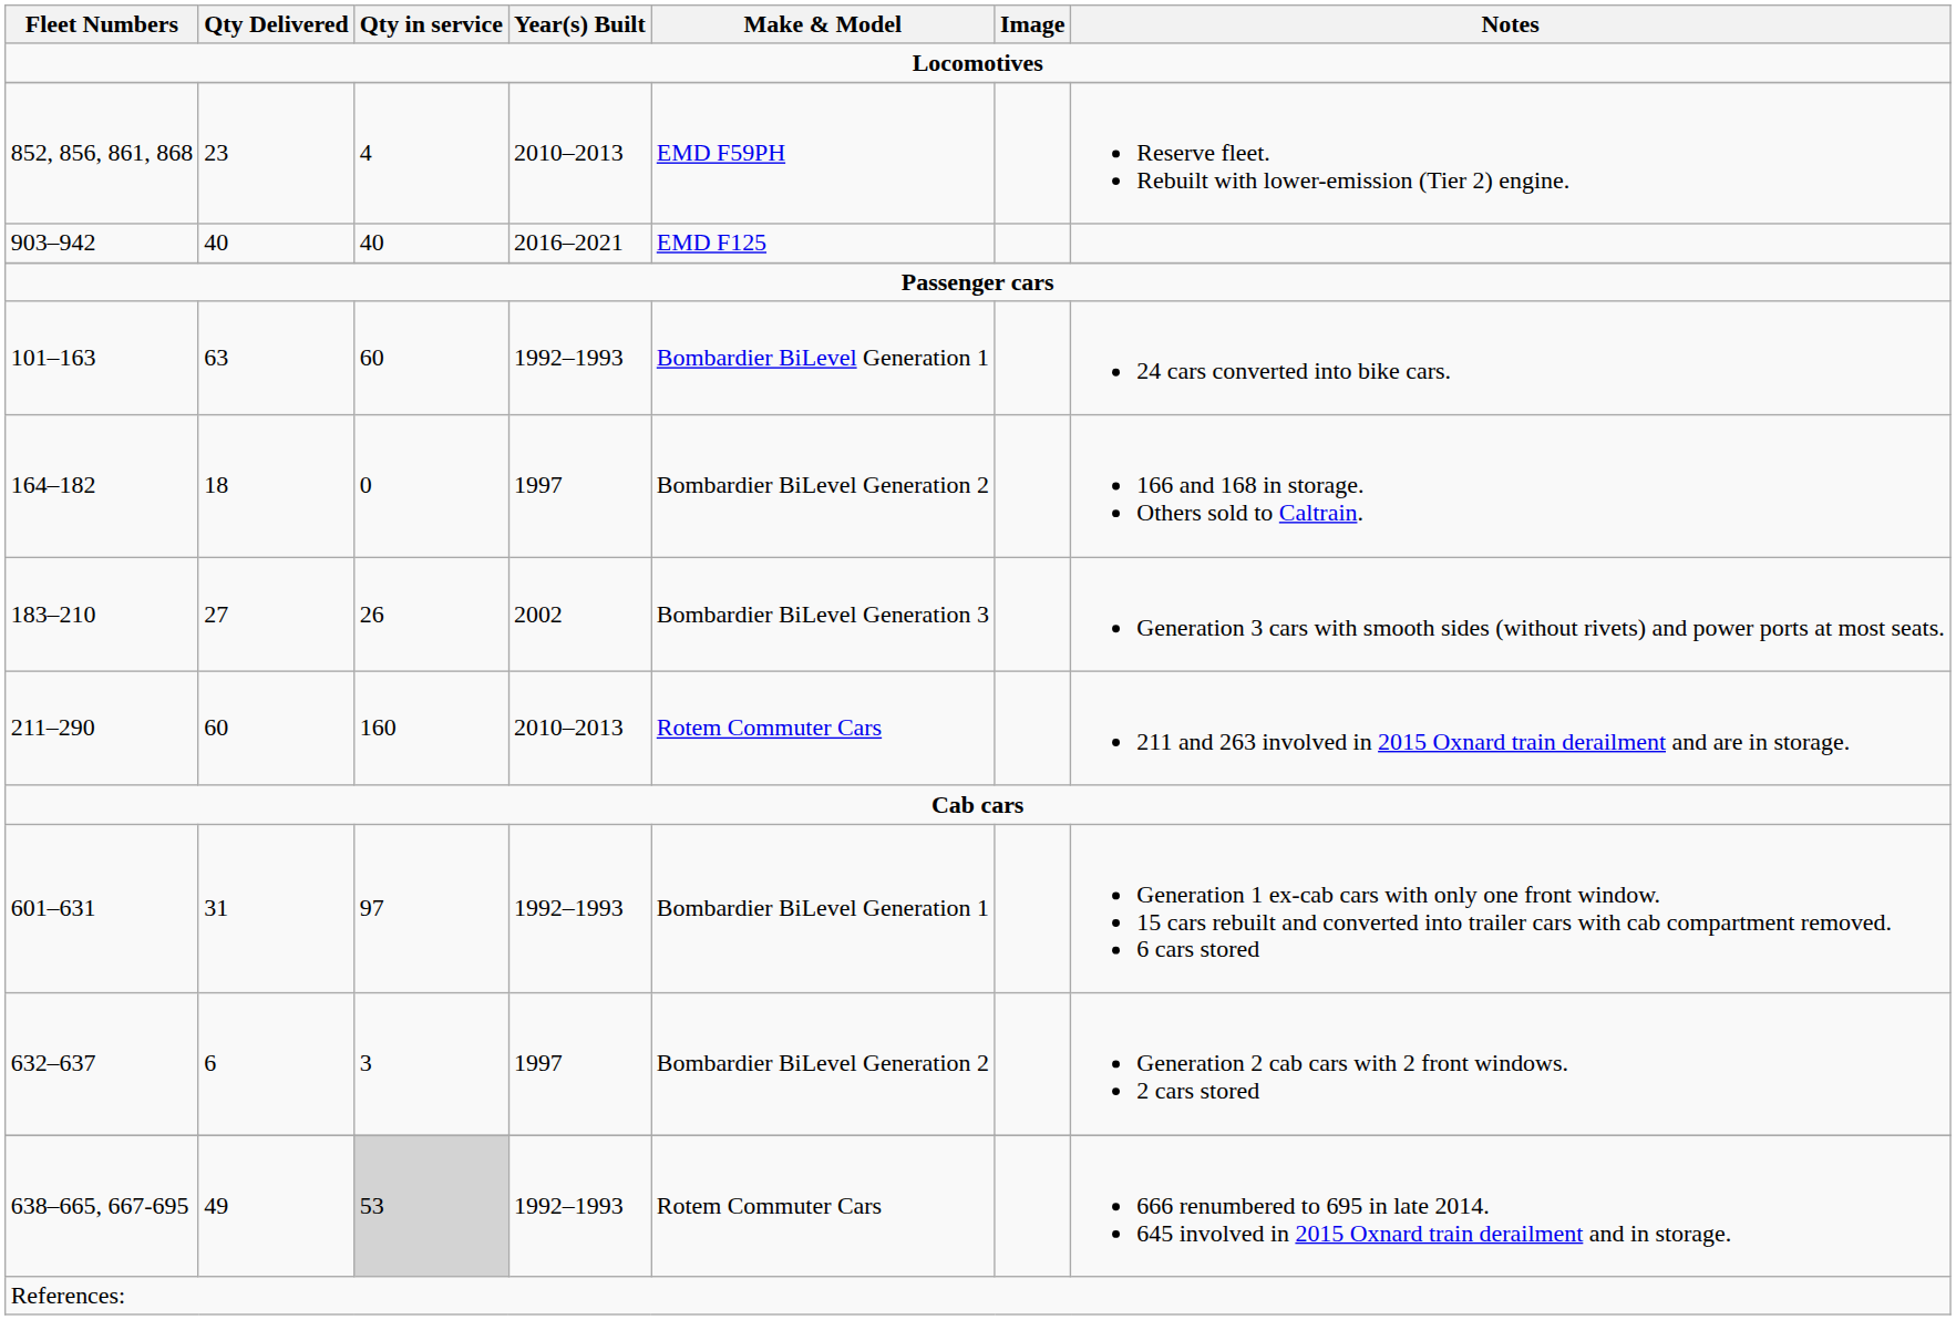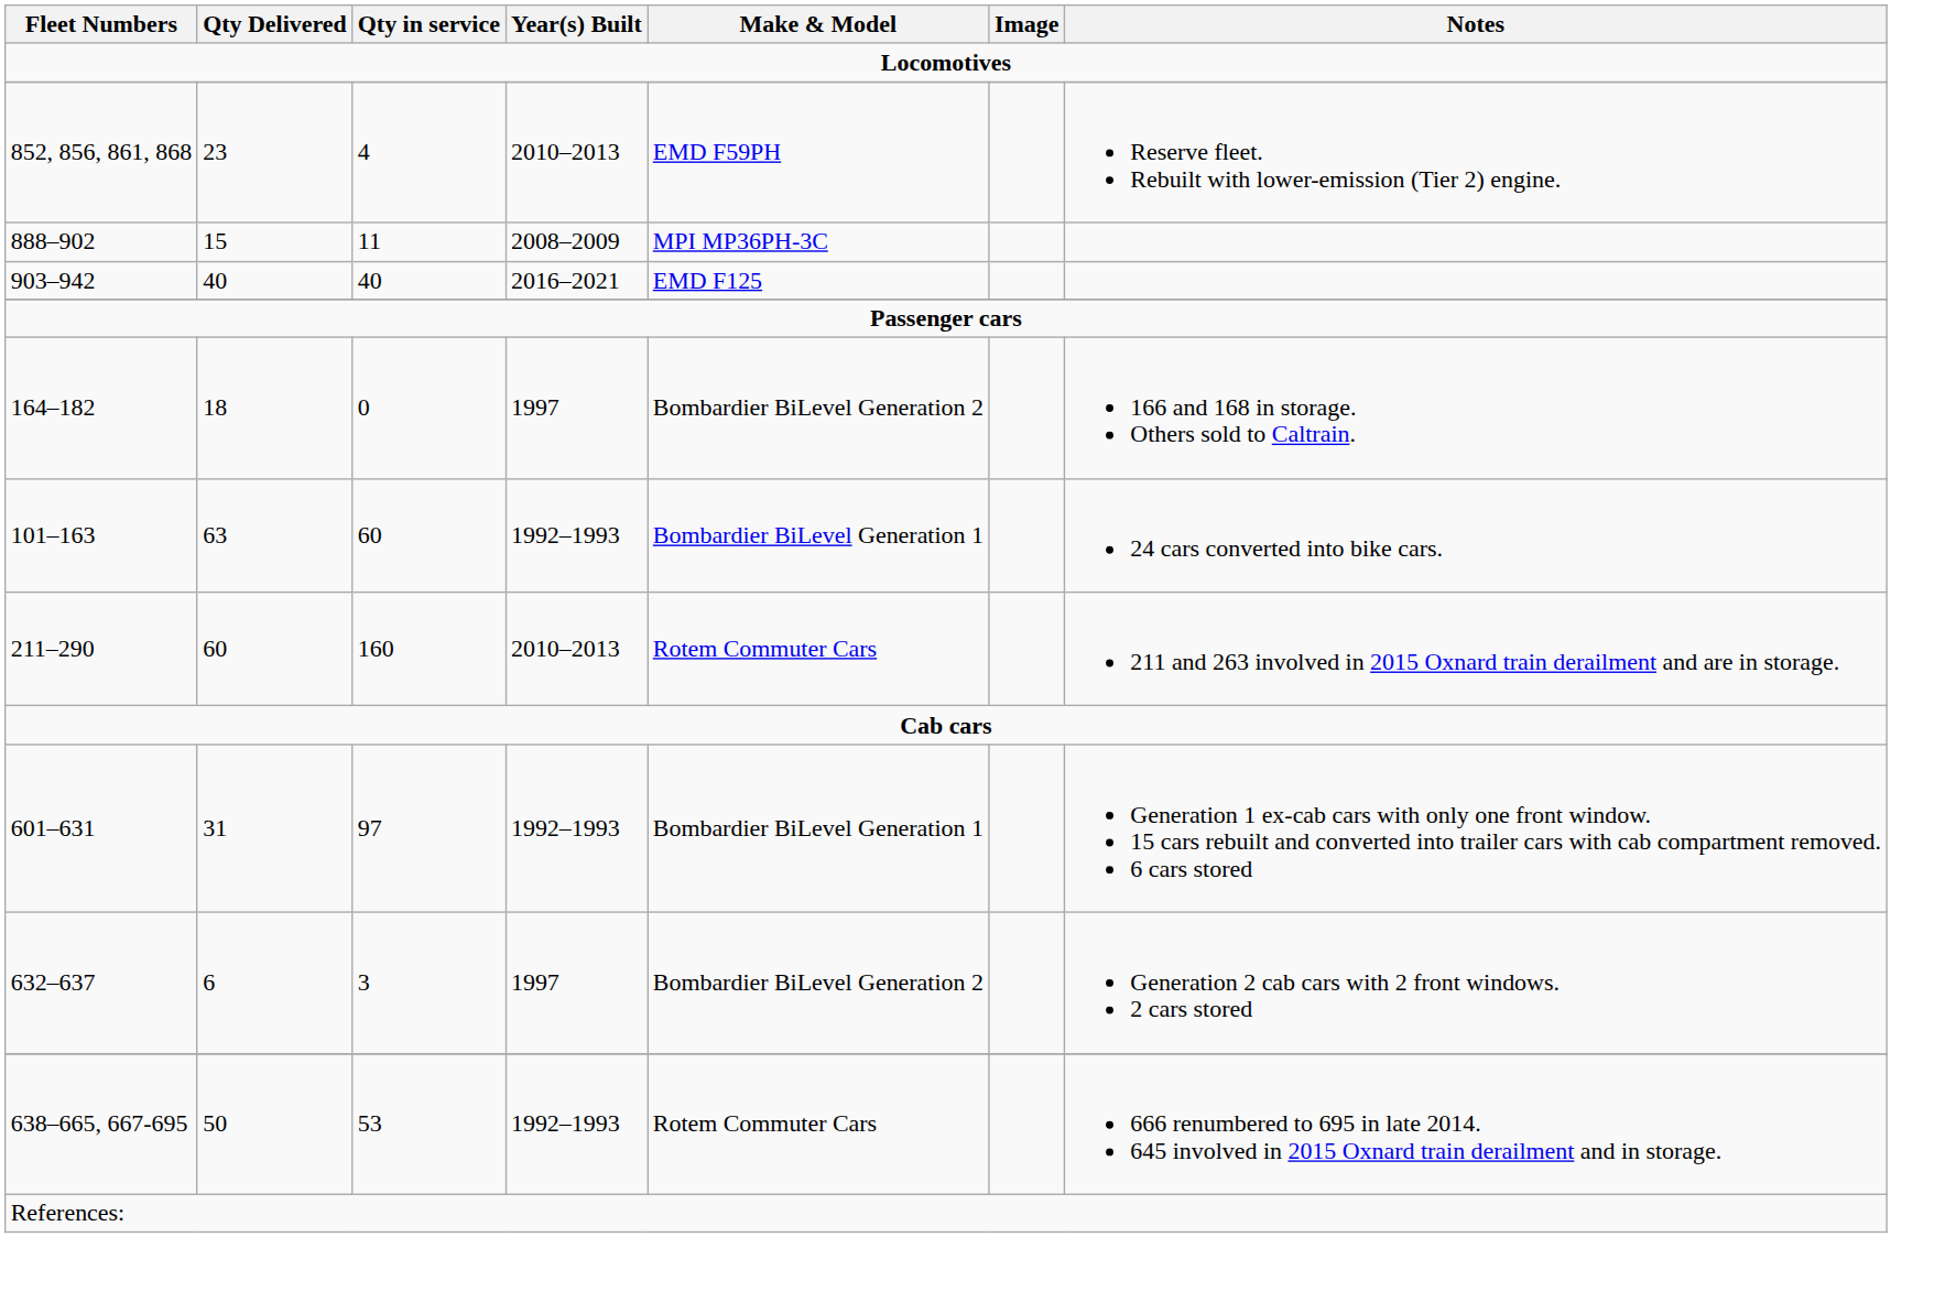+ row: 888–902 | 15 | 11 | 2008–2009 | MPI MP36PH-3C
rows swapped: 101–163 <-> 164–182
- row: 183–210 | 27 | 26 | 2002 | Bombardier BiLevel Generation 3 | Generation 3 cars with smooth sides (without rivets) and power ports at most seats.
638–665, 667-695 | Qty Delivered: 49 -> 50
638–665, 667-695 | Qty in service: lightgrey background -> no background
